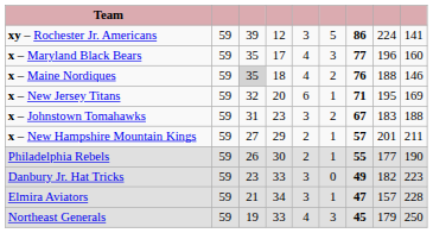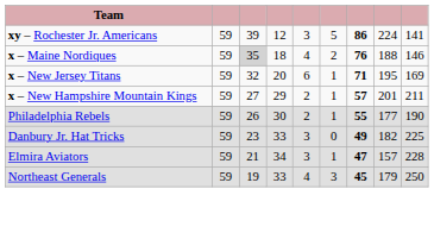- row: x – Maryland Black Bears | 59 | 35 | 17 | 4 | 3 | 77 | 196 | 160
- row: x – Johnstown Tomahawks | 59 | 31 | 23 | 3 | 2 | 67 | 183 | 188
Danbury Jr. Hat Tricks | column 9: 223 -> 225
